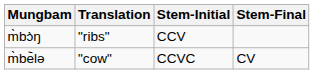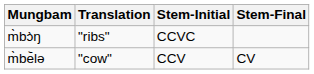m̀bɔ̀ŋ | Stem-Initial: CCV -> CCVC
m̀be᷅lə | Stem-Initial: CCVC -> CCV
